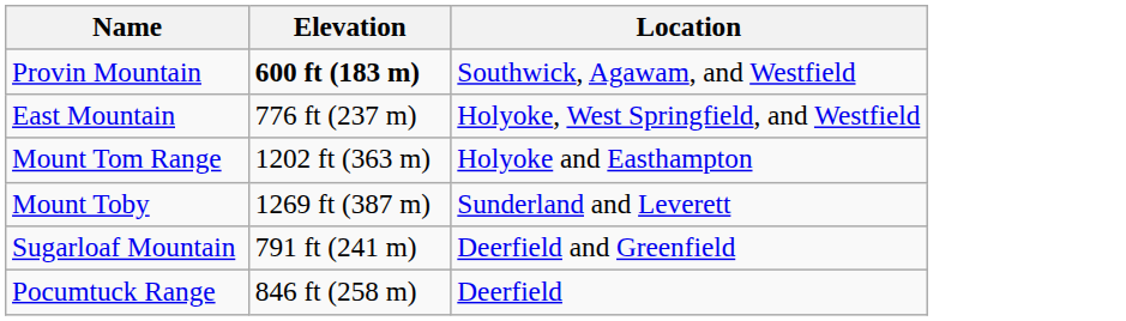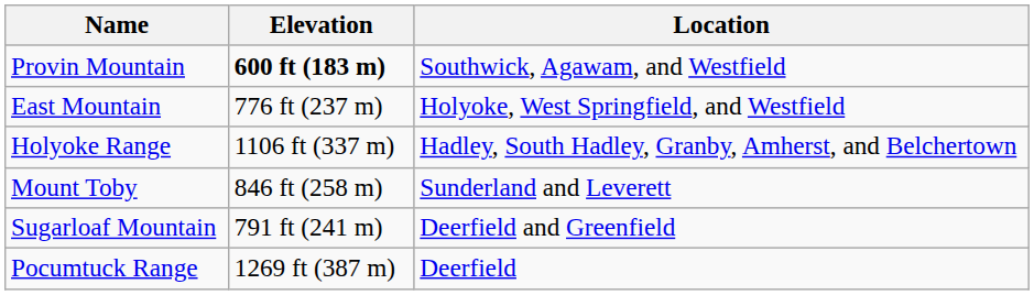- row: Mount Tom Range | 1202 ft (363 m) | Holyoke and Easthampton
+ row: Holyoke Range | 1106 ft (337 m) | Hadley, South Hadley, Granby, Amherst, and Belchertown
Mount Toby | Elevation: 1269 ft (387 m) -> 846 ft (258 m)
Pocumtuck Range | Elevation: 846 ft (258 m) -> 1269 ft (387 m)
